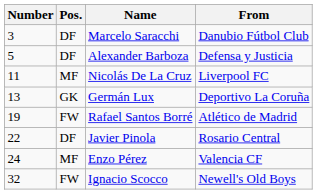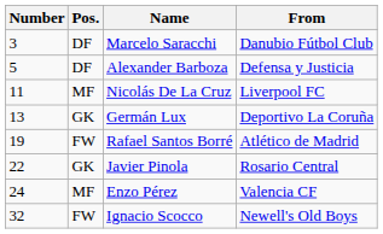Javier Pinola | Pos.: DF -> GK
